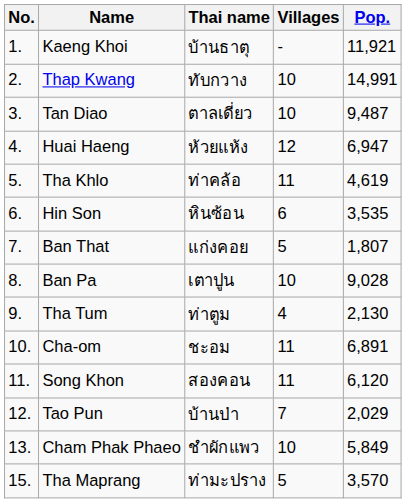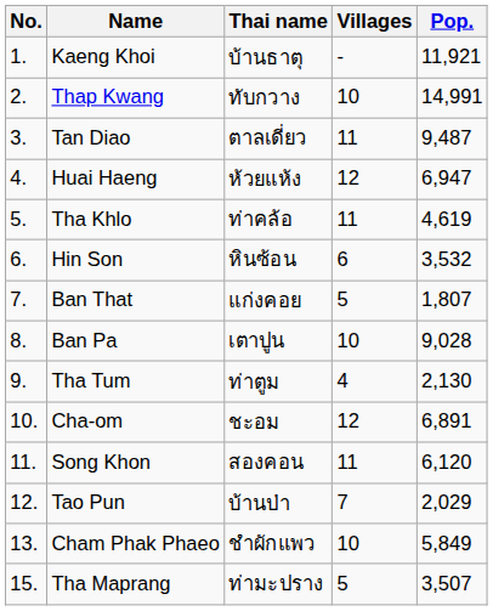Tan Diao | Villages: 10 -> 11
Hin Son | Pop.: 3,535 -> 3,532
Cha-om | Villages: 11 -> 12
Tha Maprang | Pop.: 3,570 -> 3,507
